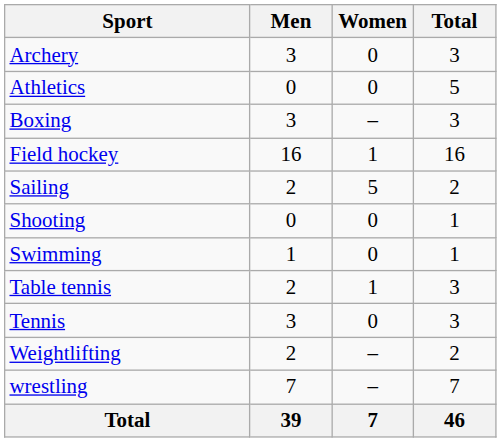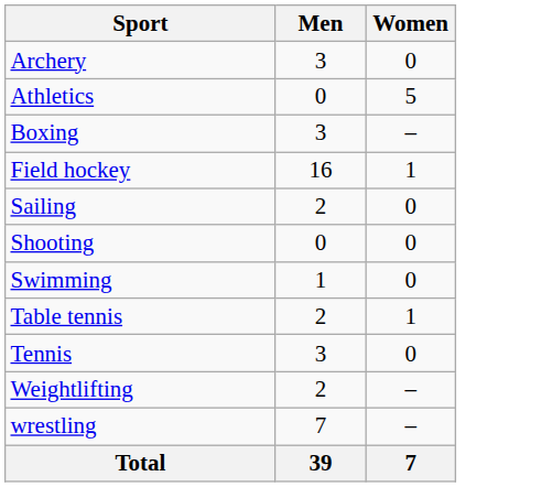- column: Total | 3 | 5 | 3 | 16 | 2 | 1 | 1 | 3 | 3 | 2 | 7 | 46
Athletics | Women: 0 -> 5
Sailing | Women: 5 -> 0
